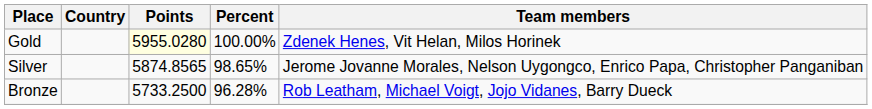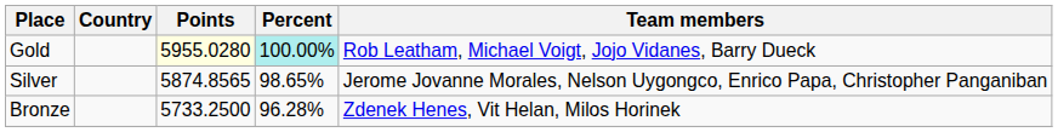Gold | Percent: no background -> paleturquoise background
Gold | Team members: Zdenek Henes, Vit Helan, Milos Horinek -> Rob Leatham, Michael Voigt, Jojo Vidanes, Barry Dueck
Bronze | Team members: Rob Leatham, Michael Voigt, Jojo Vidanes, Barry Dueck -> Zdenek Henes, Vit Helan, Milos Horinek
